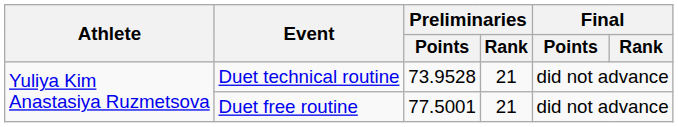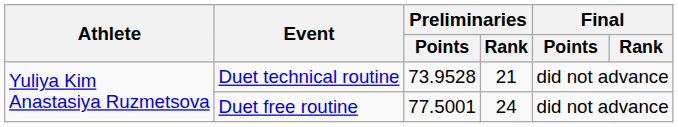Duet free routine | Preliminaries / Rank: 21 -> 24
